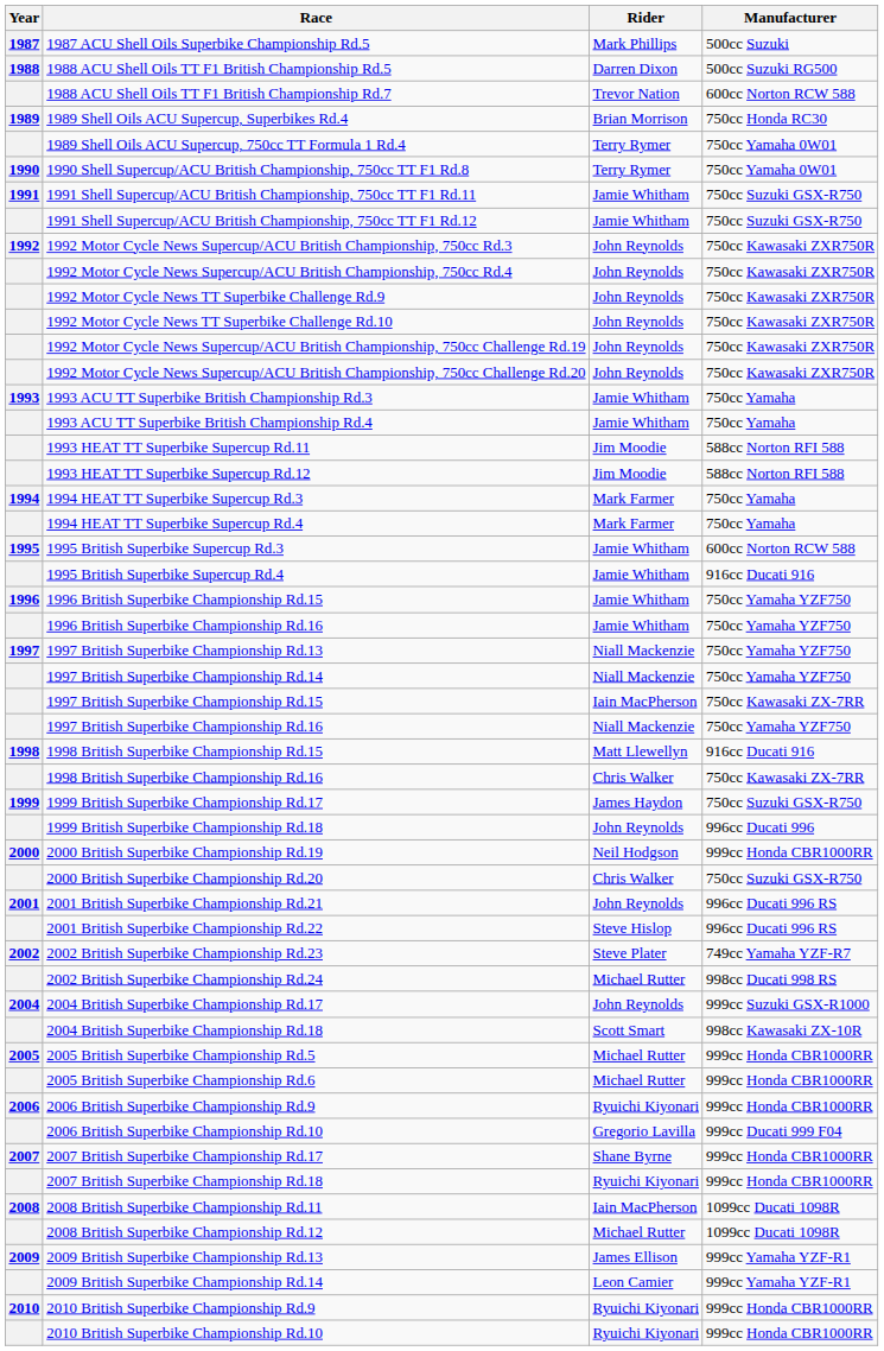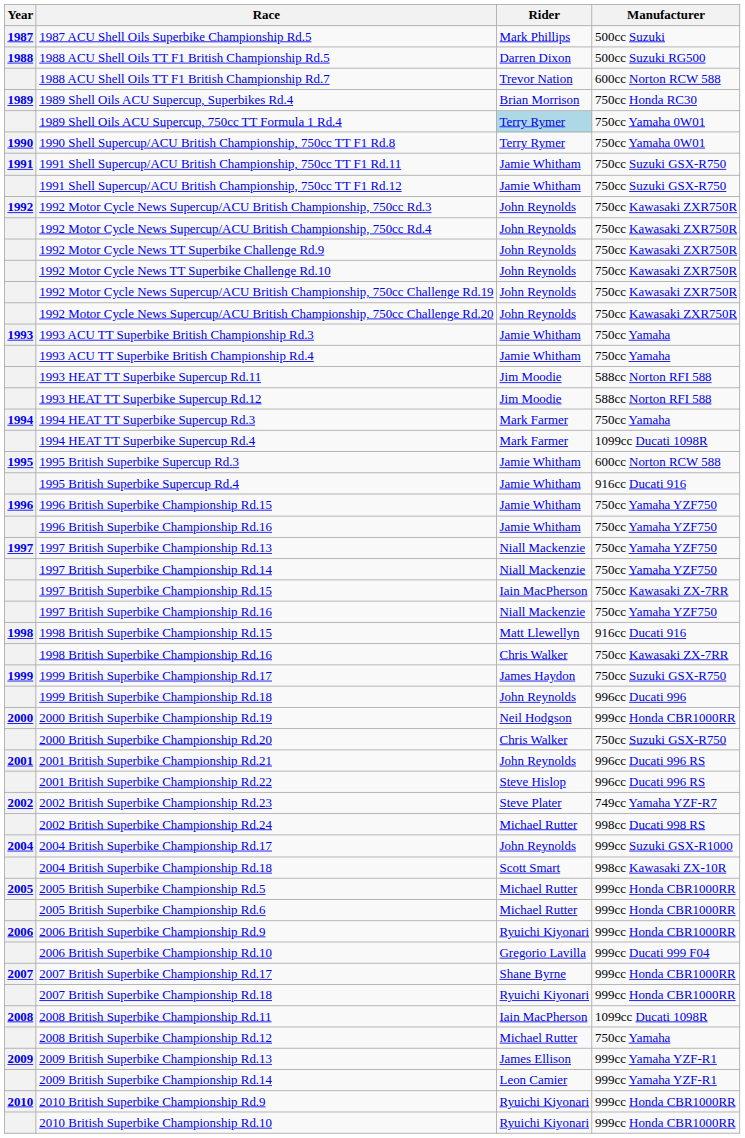1989 Shell Oils ACU Supercup, 750cc TT Formula 1 Rd.4 | Rider: no background -> lightblue background
1994 HEAT TT Superbike Supercup Rd.4 | Manufacturer: 750cc Yamaha -> 1099cc Ducati 1098R
2008 British Superbike Championship Rd.12 | Manufacturer: 1099cc Ducati 1098R -> 750cc Yamaha
